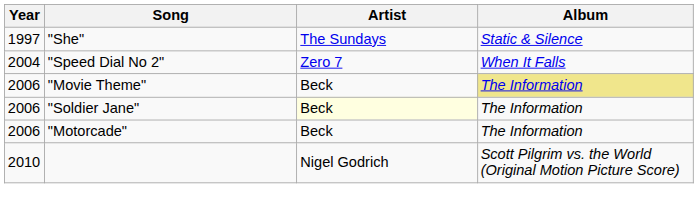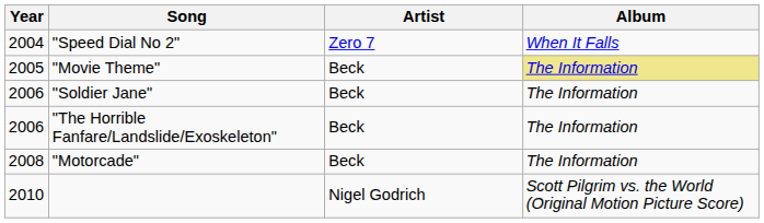- row: 1997 | "She" | The Sundays | Static & Silence
"Movie Theme" | Year: 2006 -> 2005
"Soldier Jane" | Artist: lightyellow background -> no background
+ row: 2006 | "The Horrible Fanfare/Landslide/Exoskeleton" | Beck | The Information
"Motorcade" | Year: 2006 -> 2008
